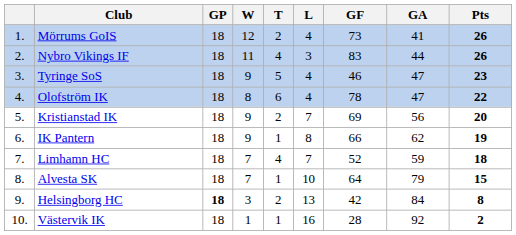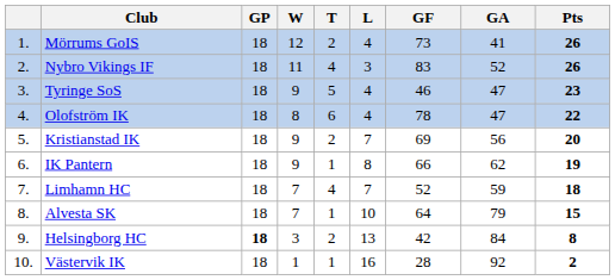Nybro Vikings IF | GA: 44 -> 52
